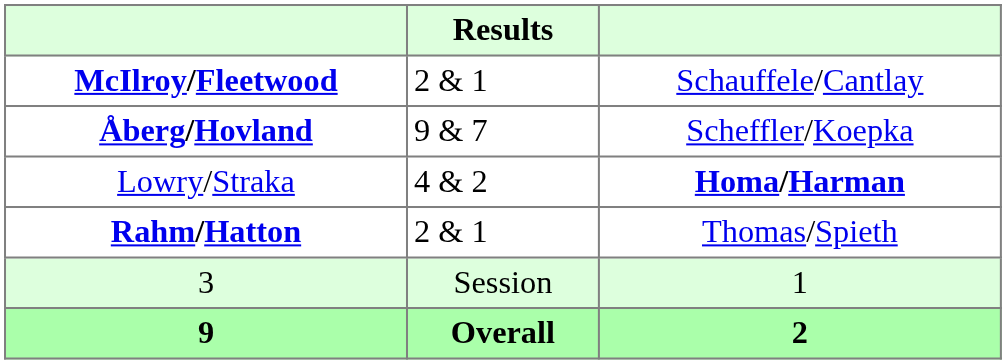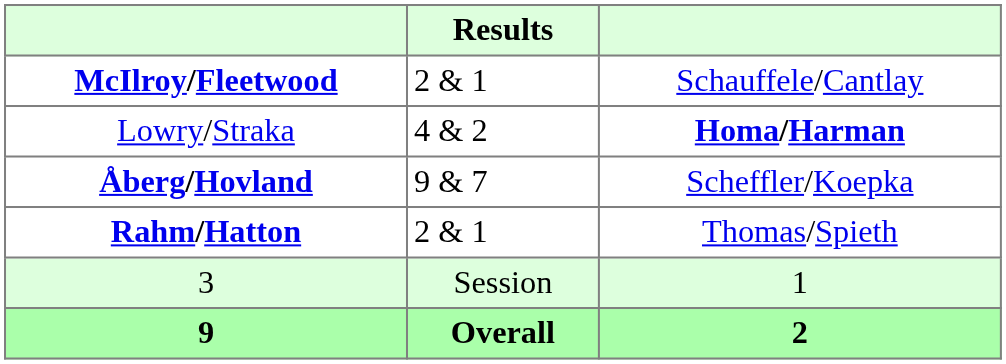rows swapped: Åberg/Hovland <-> Lowry/Straka
